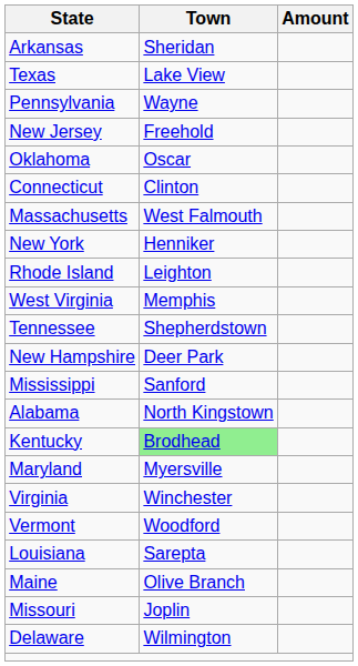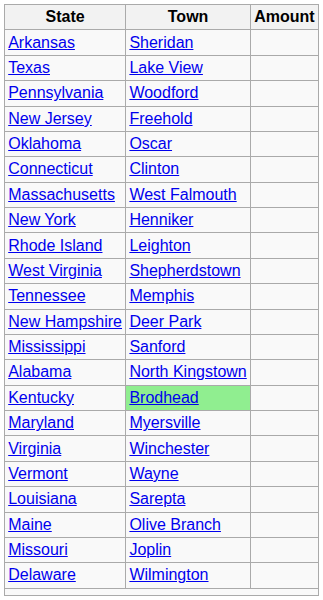Pennsylvania | Town: Wayne -> Woodford
West Virginia | Town: Memphis -> Shepherdstown
Tennessee | Town: Shepherdstown -> Memphis
Vermont | Town: Woodford -> Wayne
